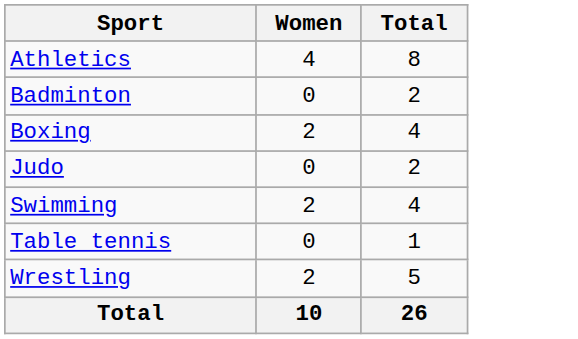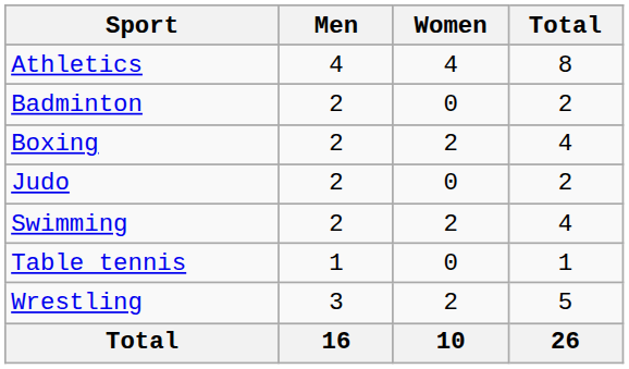+ column: Men | 4 | 2 | 2 | 2 | 2 | 1 | 3 | 16
